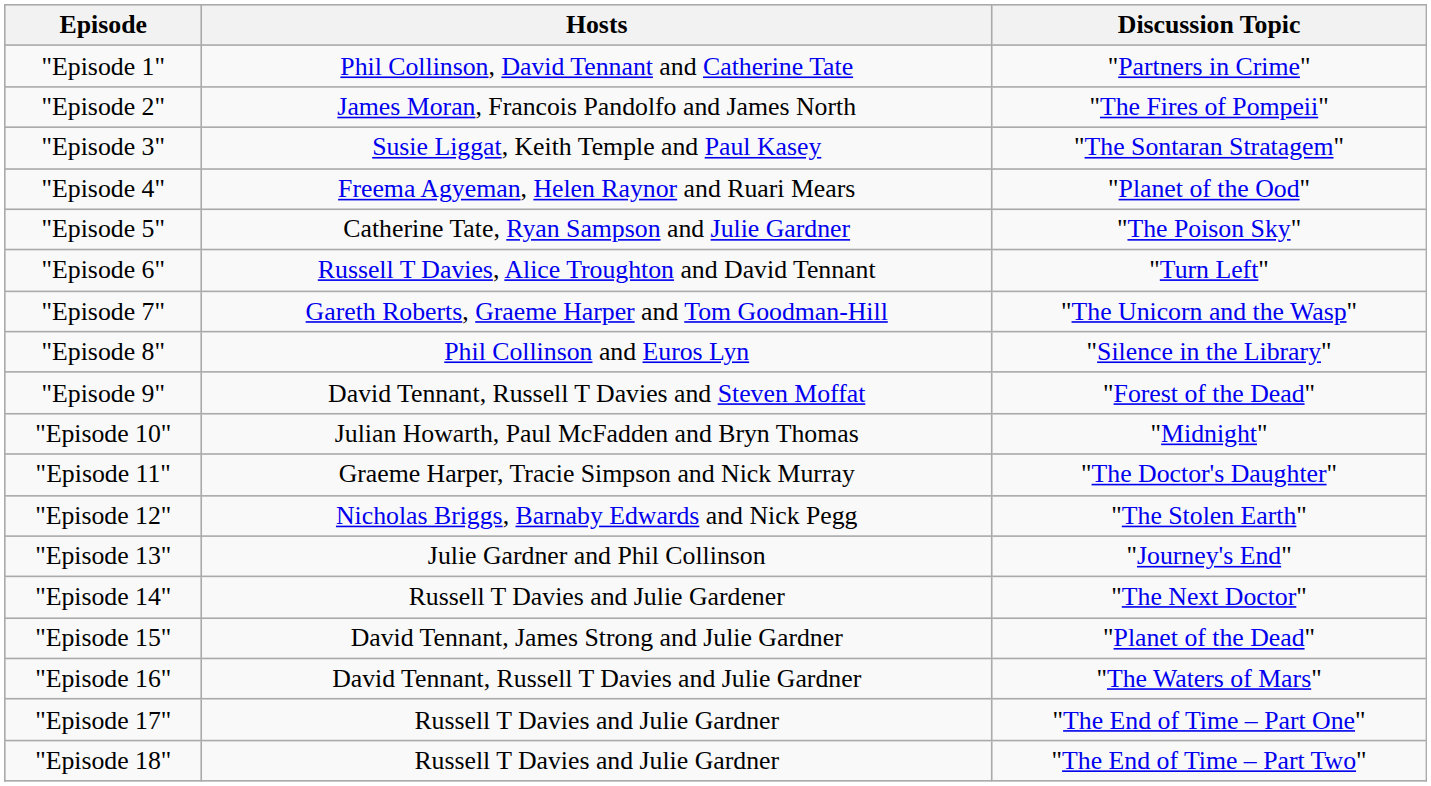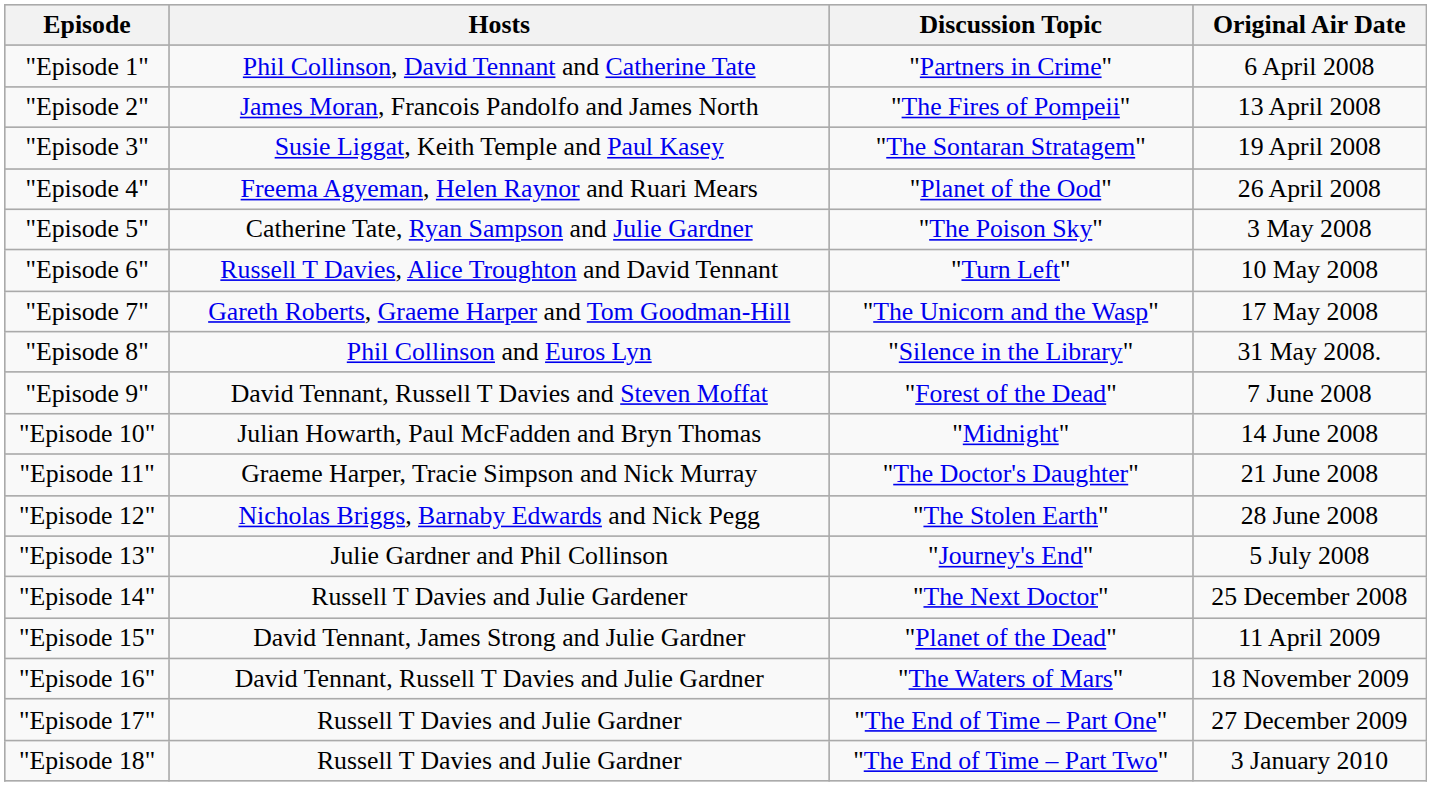+ column: Original Air Date | 6 April 2008 | 13 April 2008 | 19 April 2008 | 26 April 2008 | 3 May 2008 | 10 May 2008 | 17 May 2008 | 31 May 2008. | 7 June 2008 | 14 June 2008 | 21 June 2008 | 28 June 2008 | 5 July 2008 | 25 December 2008 | 11 April 2009 | 18 November 2009 | 27 December 2009 | 3 January 2010
